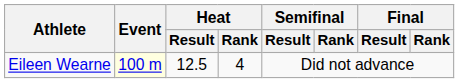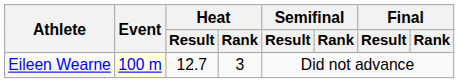Eileen Wearne | Heat / Result: 12.5 -> 12.7
Eileen Wearne | Heat / Rank: 4 -> 3
